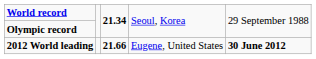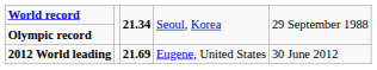2012 World leading | column 3: 21.66 -> 21.69
2012 World leading | column 5: bold -> normal
